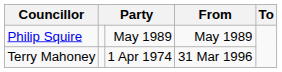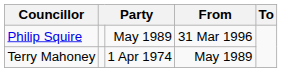Philip Squire | From: May 1989 -> 31 Mar 1996
Terry Mahoney | From: 31 Mar 1996 -> May 1989
